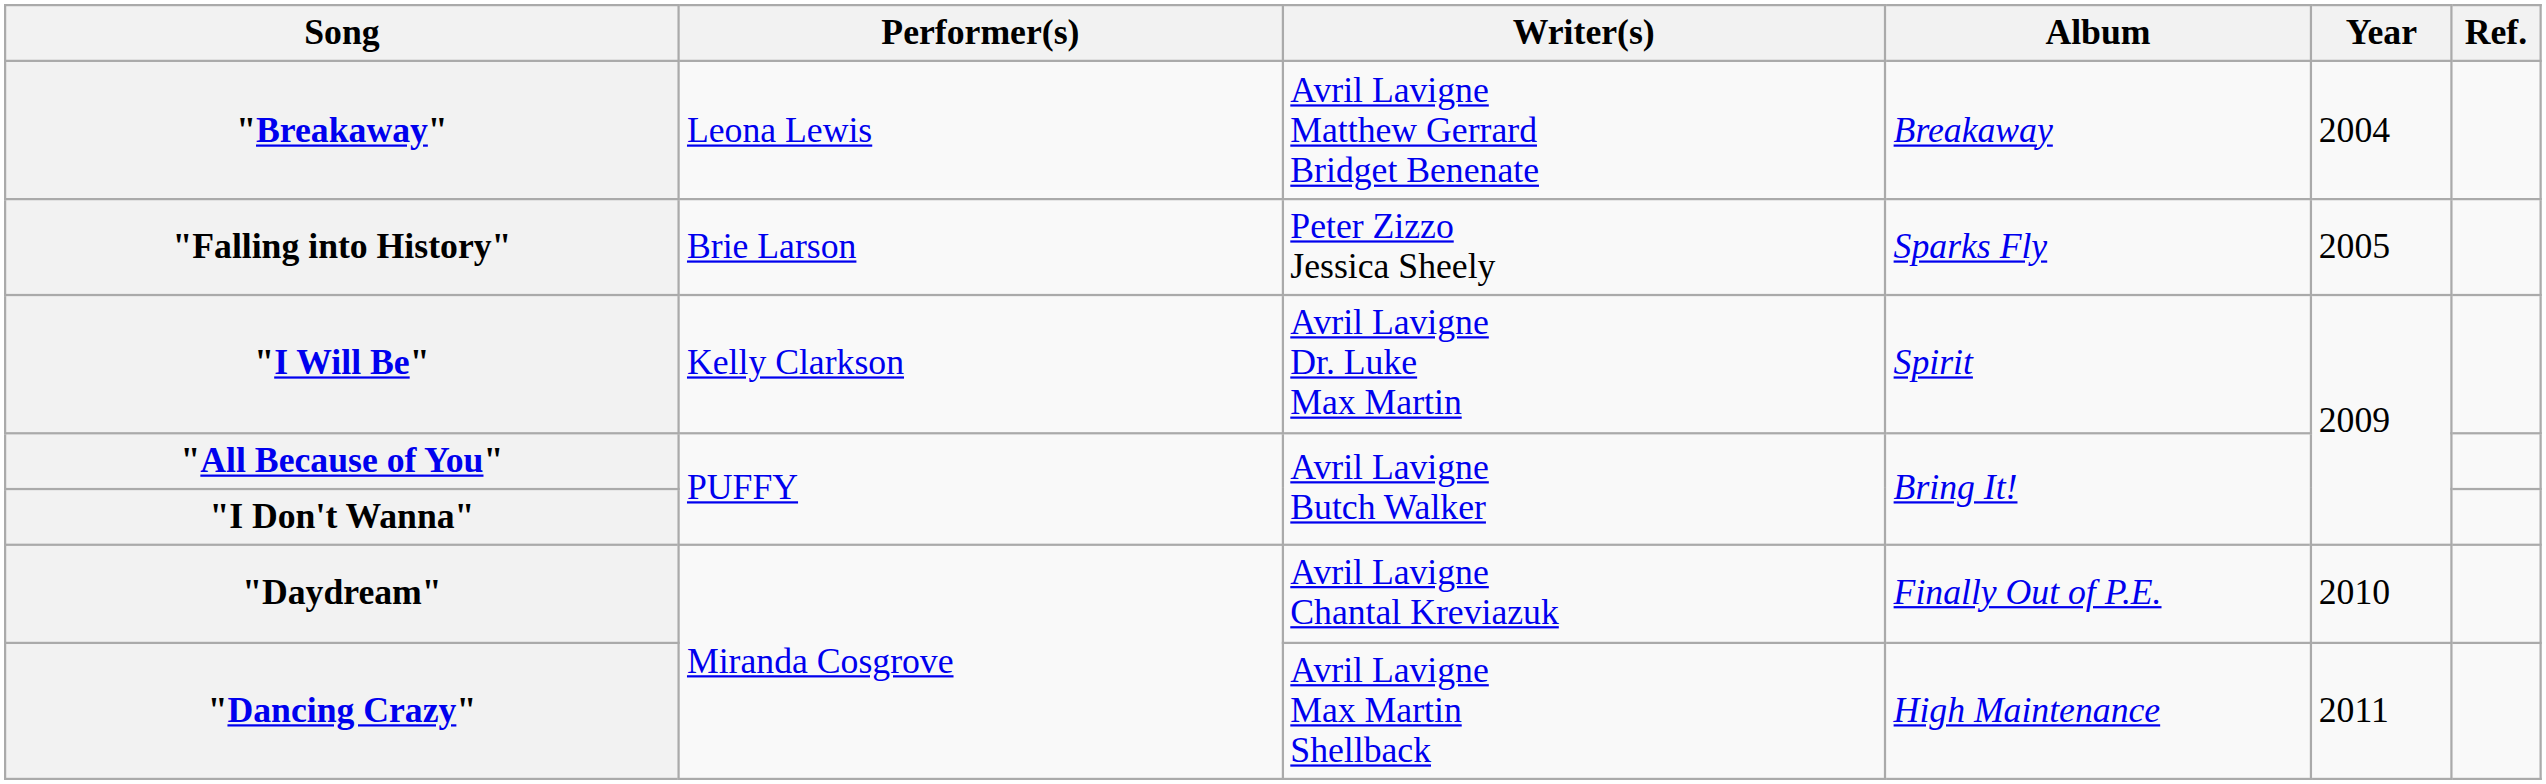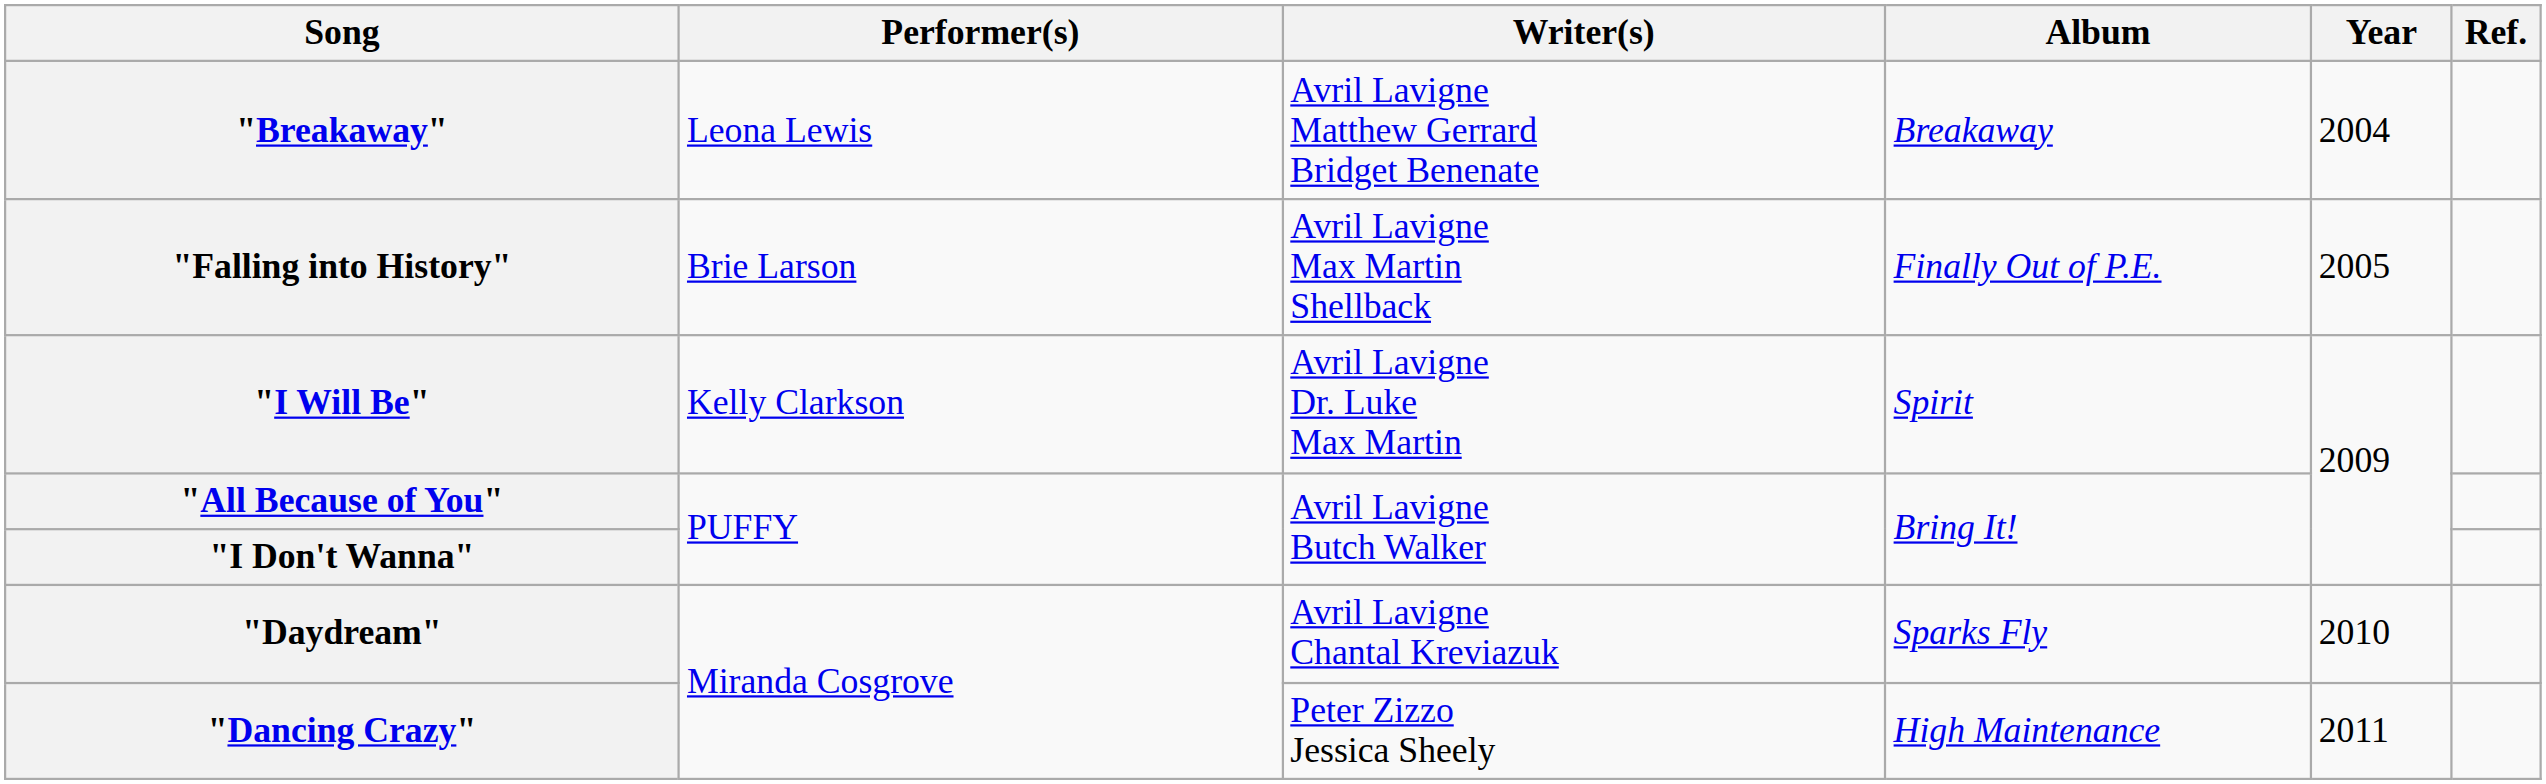"Falling into History" | Writer(s): Peter Zizzo Jessica Sheely -> Avril Lavigne Max Martin Shellback
"Falling into History" | Album: Sparks Fly -> Finally Out of P.E.
"Daydream" | Album: Finally Out of P.E. -> Sparks Fly
"Dancing Crazy" | Writer(s): Avril Lavigne Max Martin Shellback -> Peter Zizzo Jessica Sheely
